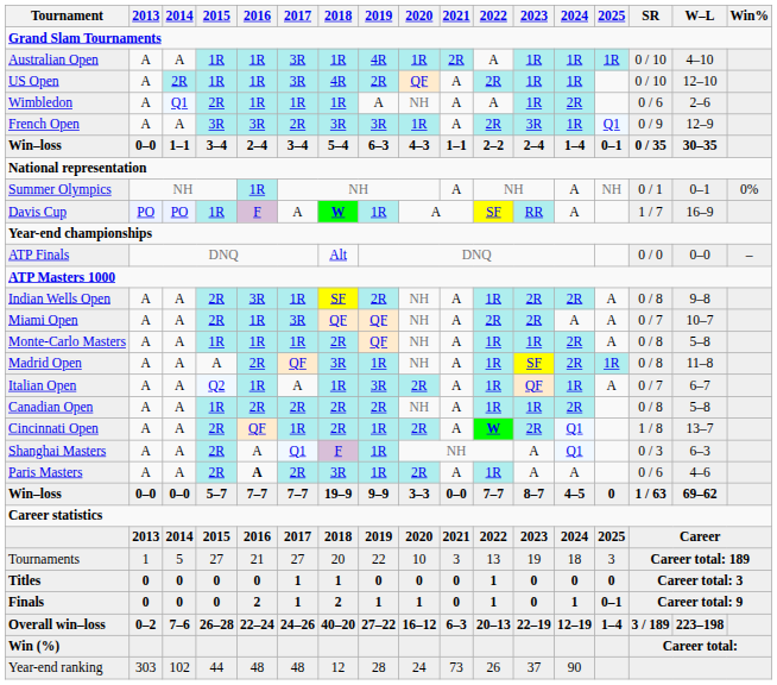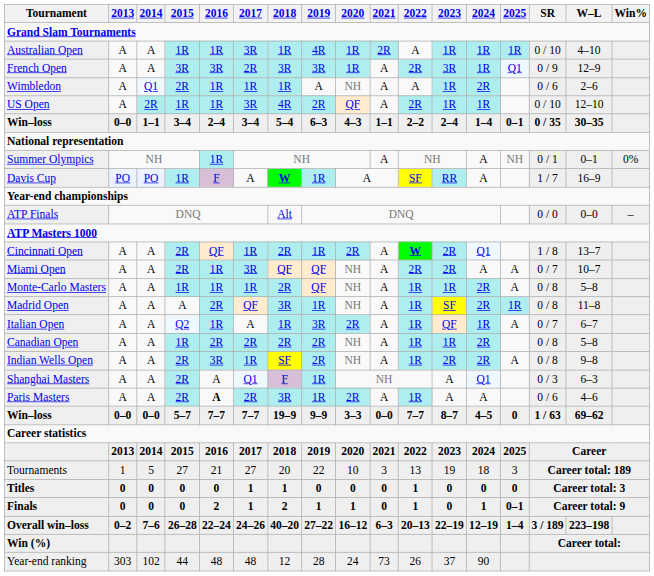rows swapped: French Open <-> US Open
rows swapped: Indian Wells Open <-> Cincinnati Open
